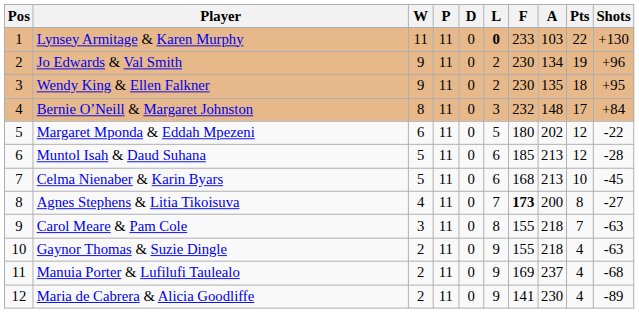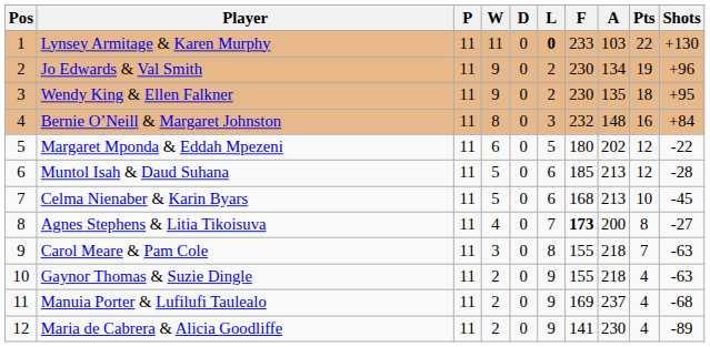columns swapped: P <-> W
Bernie O’Neill & Margaret Johnston | Pts: 17 -> 16
